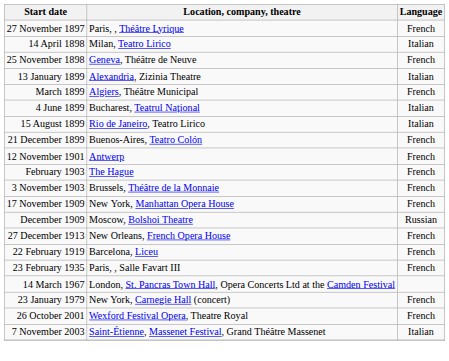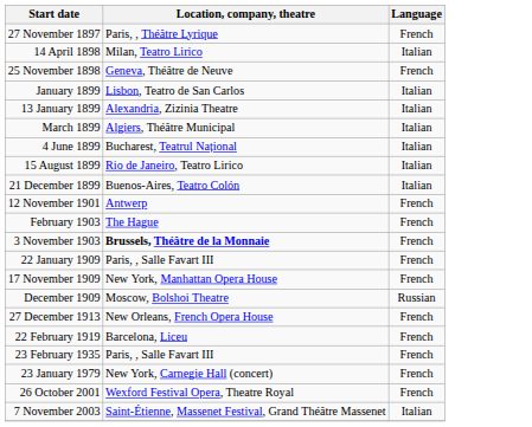+ row: January 1899 | Lisbon, Teatro de San Carlos | Italian
March 1899 | Language: French -> Italian
21 December 1899 | Language: French -> Italian
3 November 1903 | Location, company, theatre: normal -> bold
+ row: 22 January 1909 | Paris, , Salle Favart III | French
- row: 14 March 1967 | London, St. Pancras Town Hall, Opera Concerts Ltd at the Camden Festival
